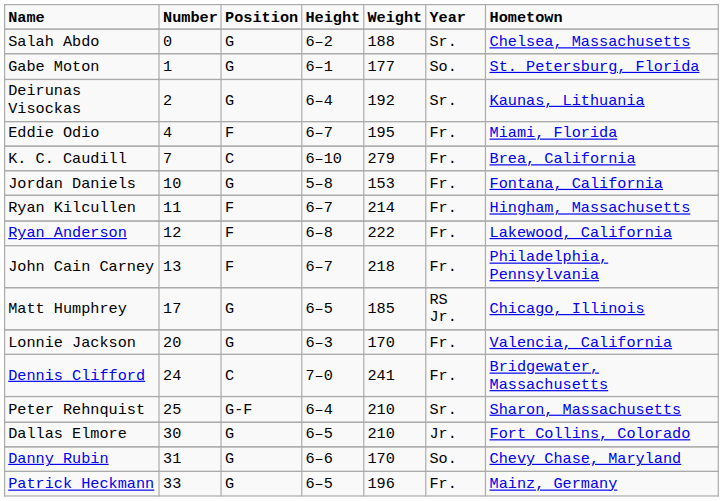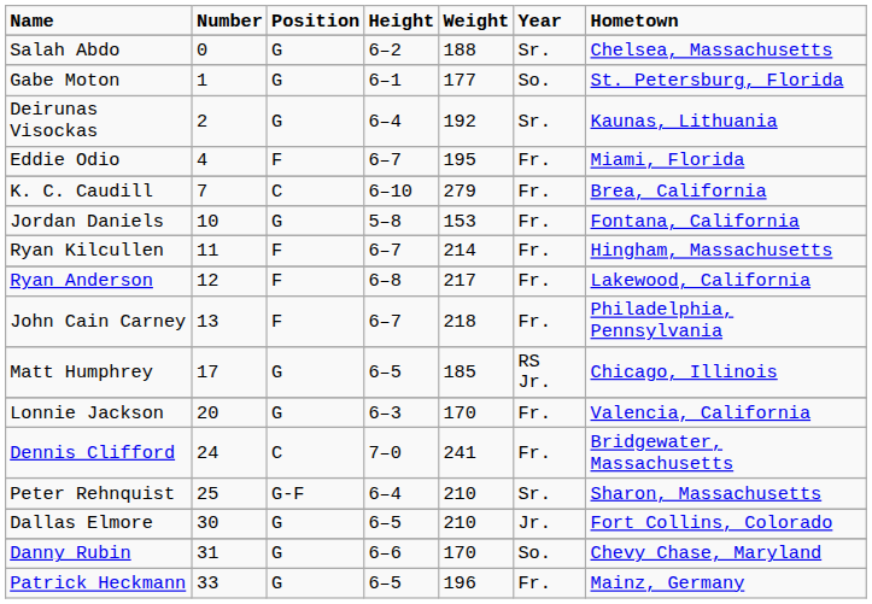Ryan Anderson | Weight: 222 -> 217
